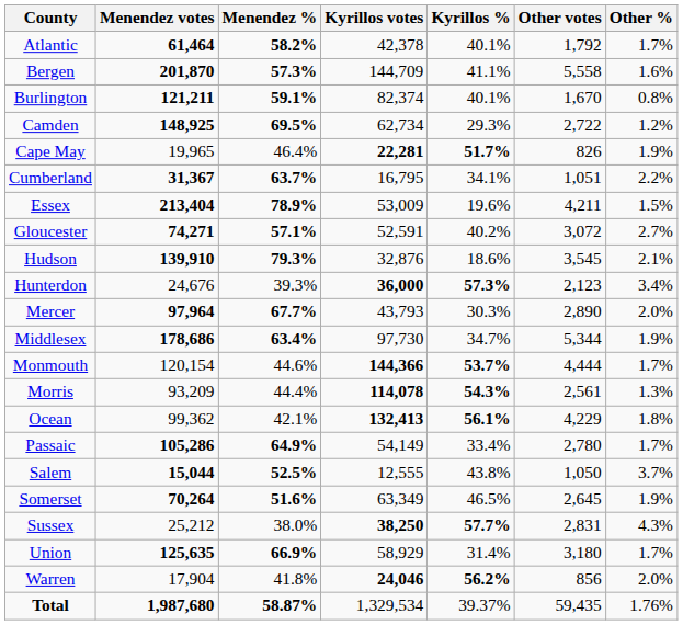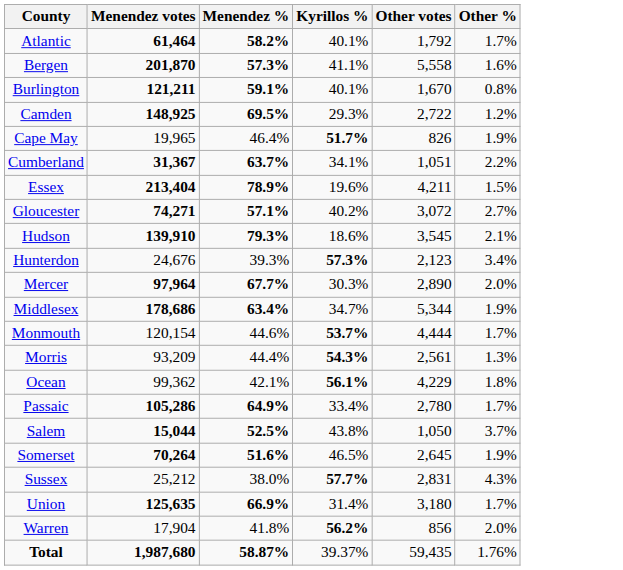- column: Kyrillos votes | 42,378 | 144,709 | 82,374 | 62,734 | 22,281 | 16,795 | 53,009 | 52,591 | 32,876 | 36,000 | 43,793 | 97,730 | 144,366 | 114,078 | 132,413 | 54,149 | 12,555 | 63,349 | 38,250 | 58,929 | 24,046 | 1,329,534
